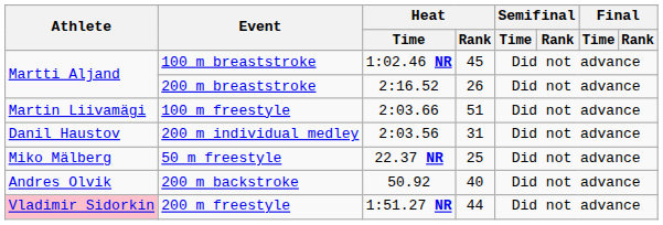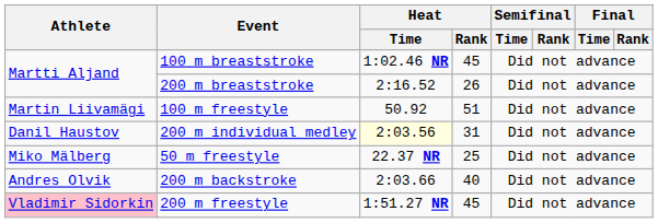100 m freestyle | Heat / Time: 2:03.66 -> 50.92
200 m individual medley | Heat / Time: no background -> lightyellow background
200 m backstroke | Heat / Time: 50.92 -> 2:03.66
200 m freestyle | Heat / Rank: 44 -> 45
